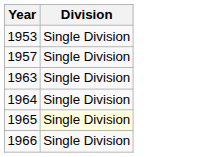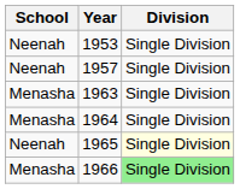+ column: School | Neenah | Neenah | Menasha | Menasha | Neenah | Menasha
1966 | Division: no background -> lightgreen background
